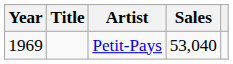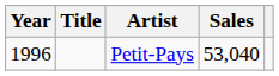Petit-Pays | Year: 1969 -> 1996
